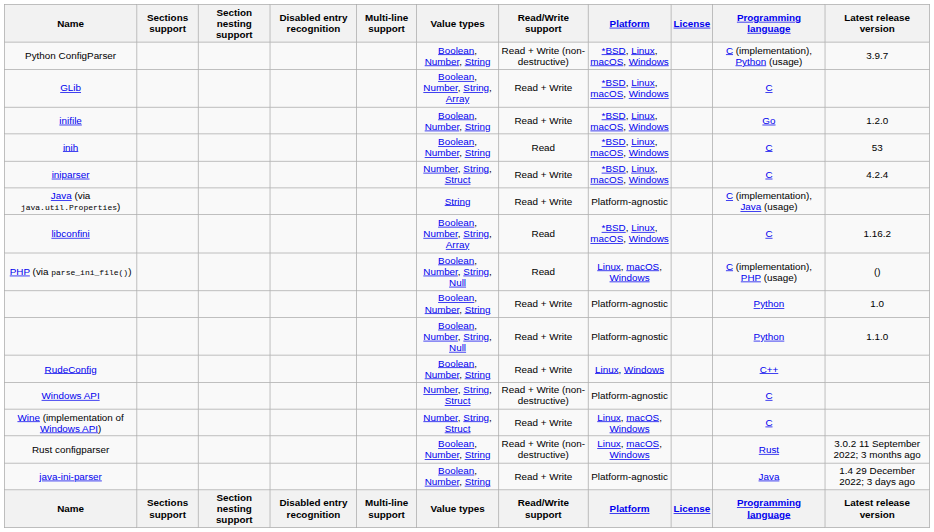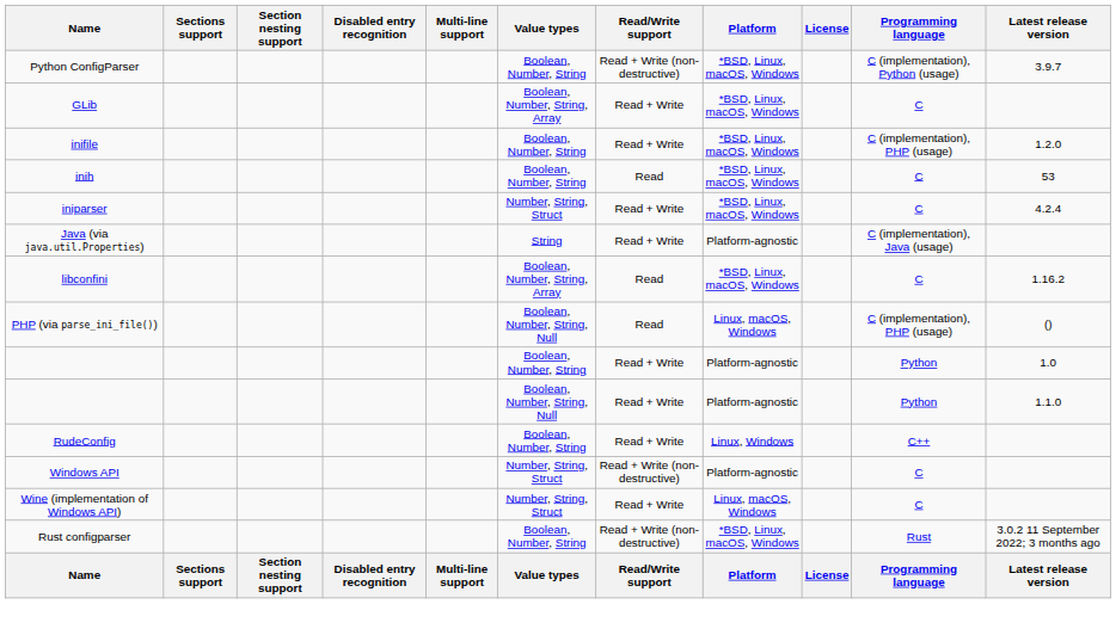inifile | Programming language: Go -> C (implementation), PHP (usage)
Rust configparser | Platform: Linux, macOS, Windows -> *BSD, Linux, macOS, Windows
- row: java-ini-parser | Boolean, Number, String | Read + Write | Platform-agnostic | Java | 1.4 29 December 2022; 3 days ago
